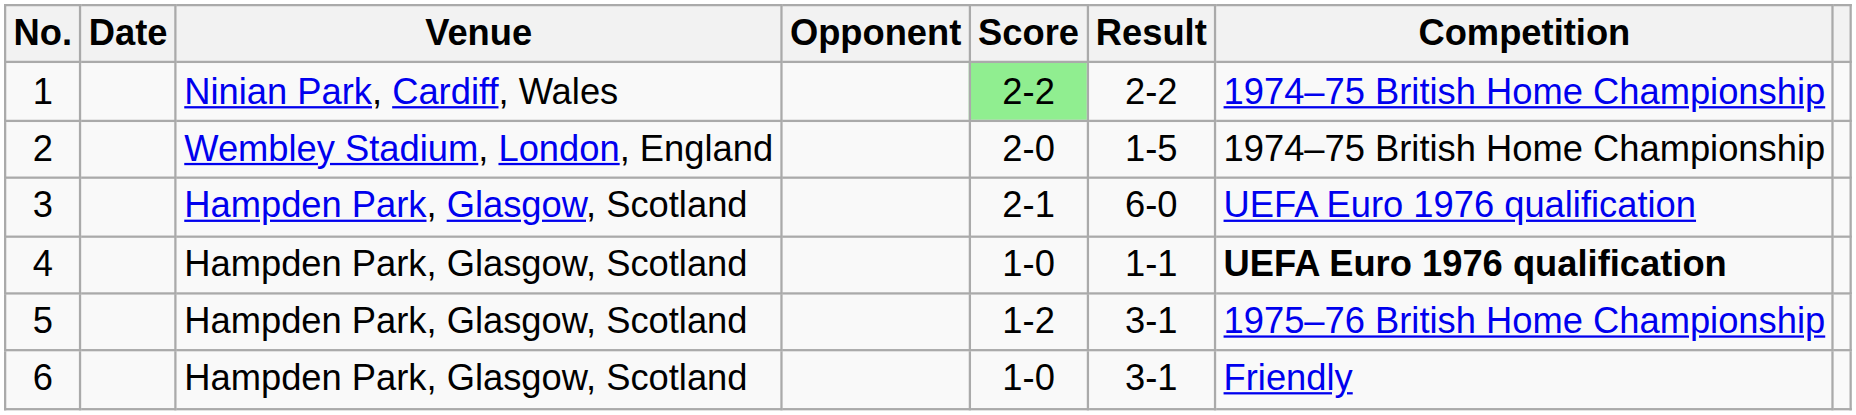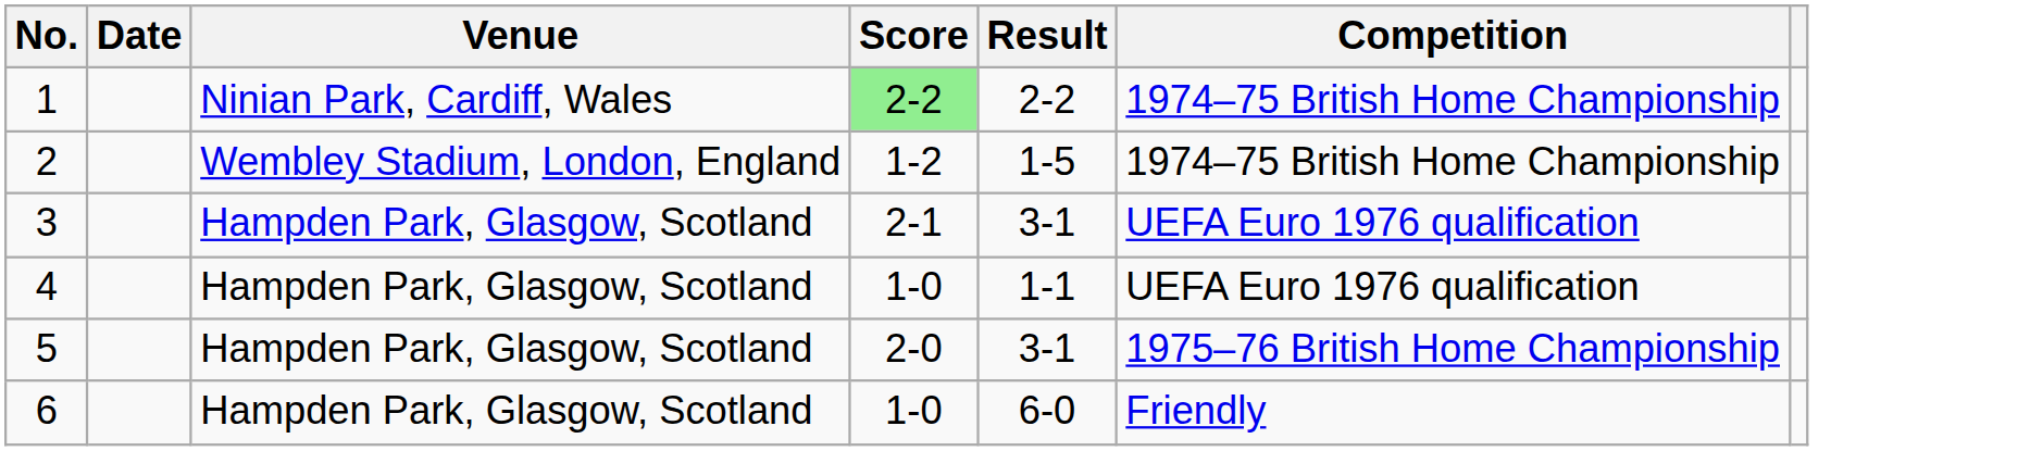- column: Opponent
2 | Score: 2-0 -> 1-2
3 | Result: 6-0 -> 3-1
4 | Competition: bold -> normal
5 | Score: 1-2 -> 2-0
6 | Result: 3-1 -> 6-0
